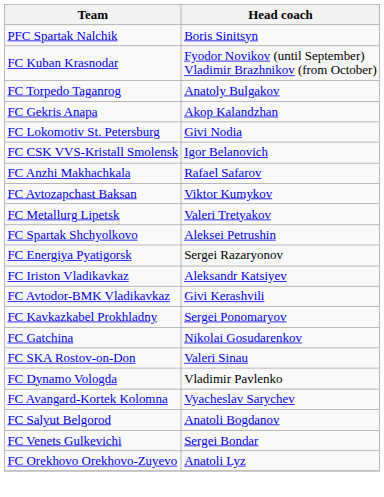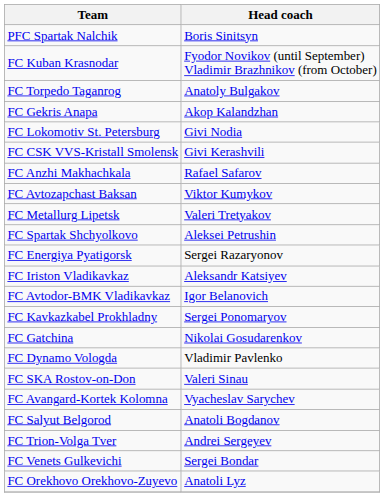FC CSK VVS-Kristall Smolensk | Head coach: Igor Belanovich -> Givi Kerashvili
FC Avtodor-BMK Vladikavkaz | Head coach: Givi Kerashvili -> Igor Belanovich
rows swapped: FC Dynamo Vologda <-> FC SKA Rostov-on-Don
+ row: FC Trion-Volga Tver | Andrei Sergeyev
